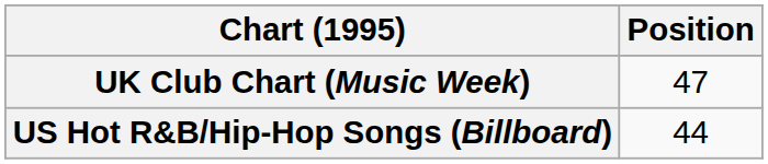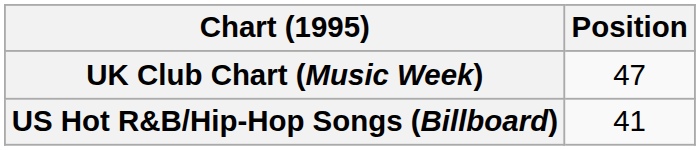US Hot R&B/Hip-Hop Songs (Billboard) | Position: 44 -> 41
